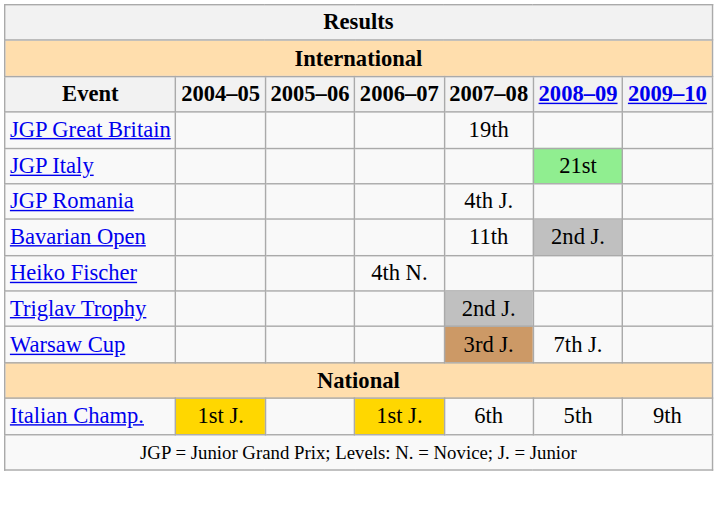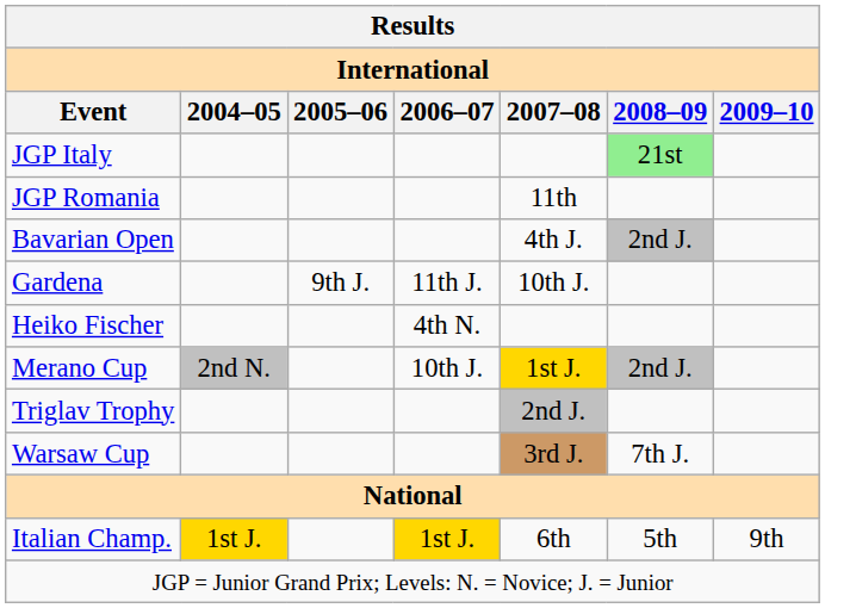- row: JGP Great Britain | 19th
JGP Romania | 2007–08: 4th J. -> 11th
Bavarian Open | 2007–08: 11th -> 4th J.
+ row: Gardena | 9th J. | 11th J. | 10th J.
+ row: Merano Cup | 2nd N. | 10th J. | 1st J. | 2nd J.
